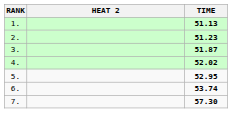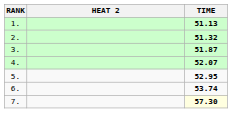2. | TIME: 51.23 -> 51.32
4. | TIME: 52.02 -> 52.07
7. | TIME: no background -> lightyellow background
